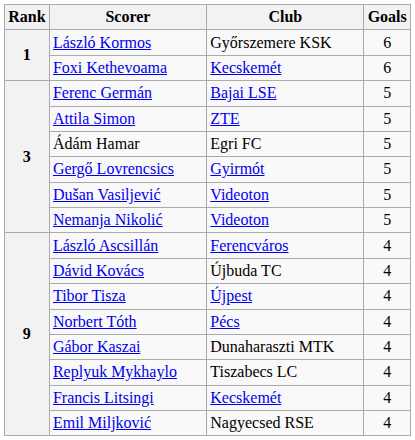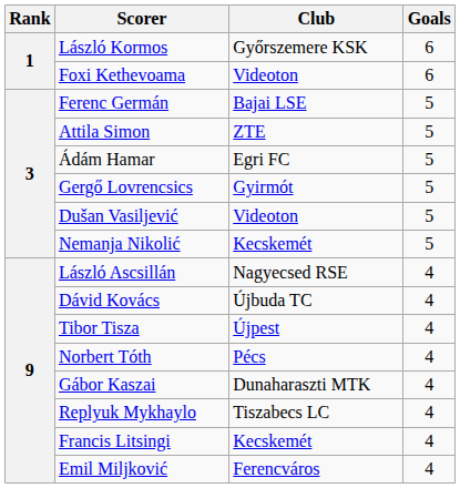Foxi Kethevoama | Club: Kecskemét -> Videoton
Nemanja Nikolić | Club: Videoton -> Kecskemét
László Ascsillán | Club: Ferencváros -> Nagyecsed RSE
Emil Miljković | Club: Nagyecsed RSE -> Ferencváros
